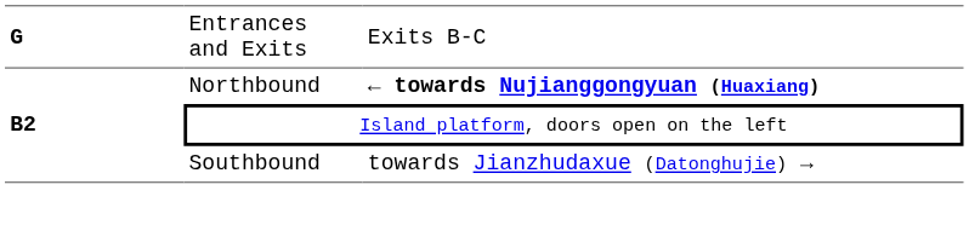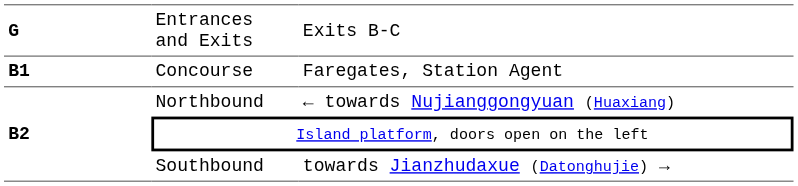+ row: B1 | Concourse | Faregates, Station Agent
Northbound | column 3: bold -> normal
